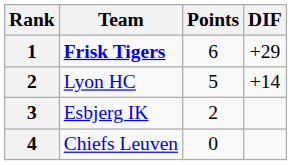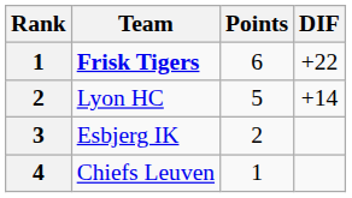Frisk Tigers | DIF: +29 -> +22
Chiefs Leuven | Points: 0 -> 1
